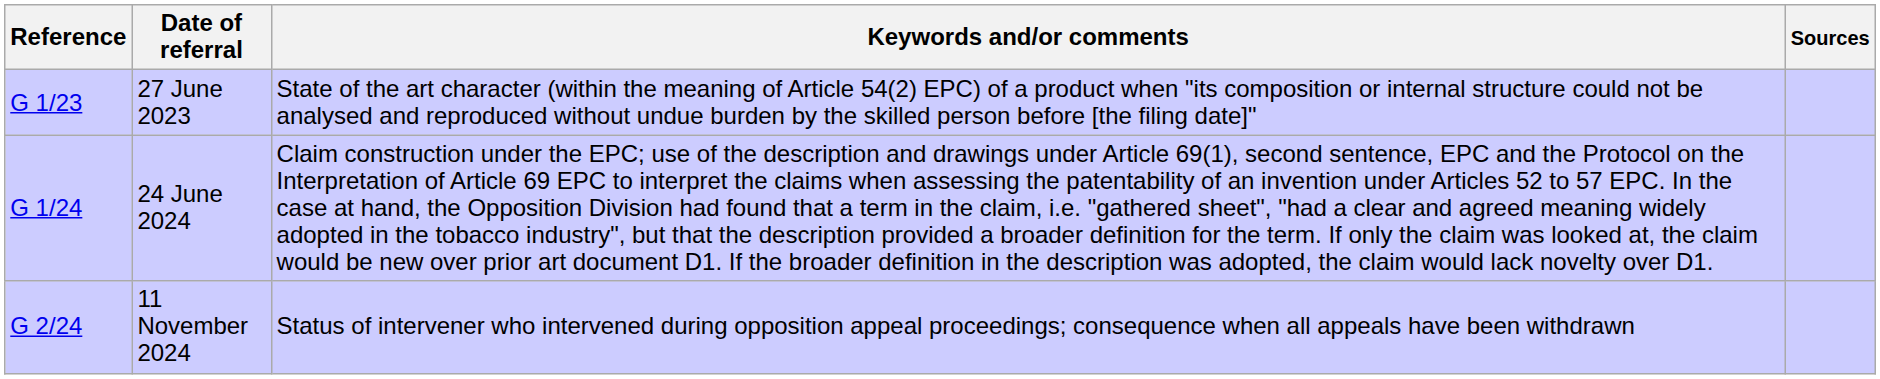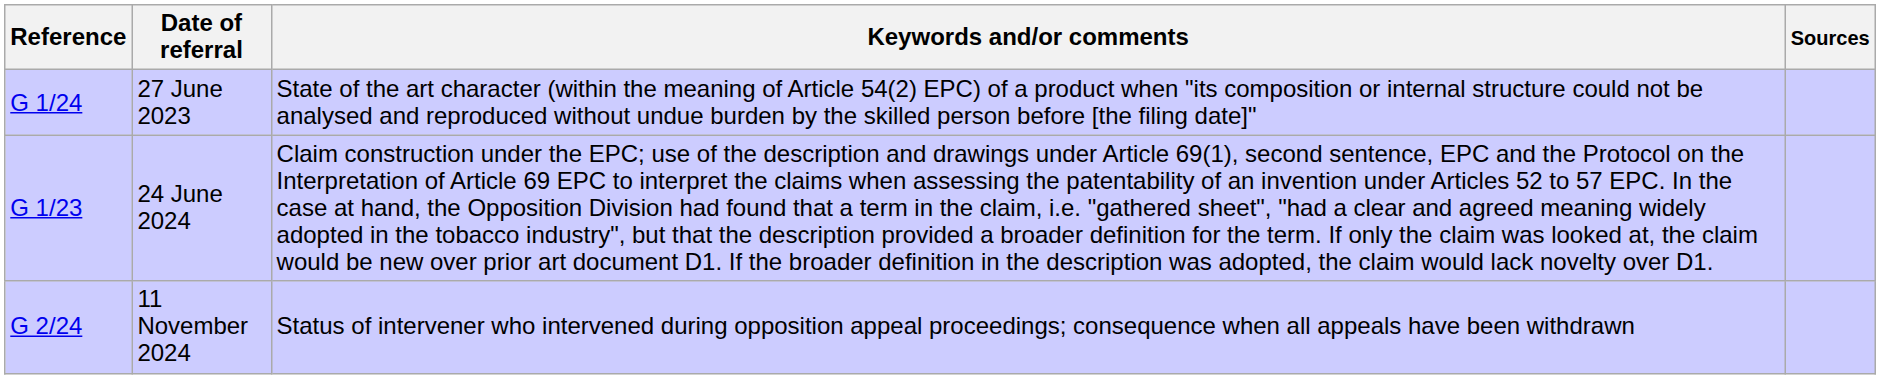27 June 2023 | Reference: G 1/23 -> G 1/24
24 June 2024 | Reference: G 1/24 -> G 1/23
